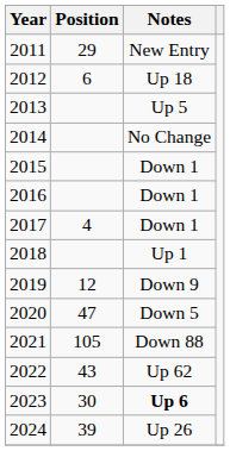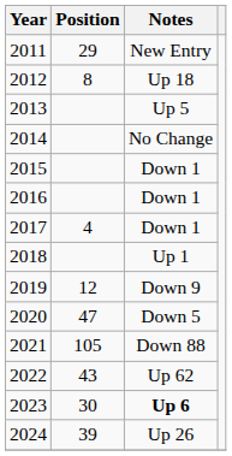2012 | Position: 6 -> 8
